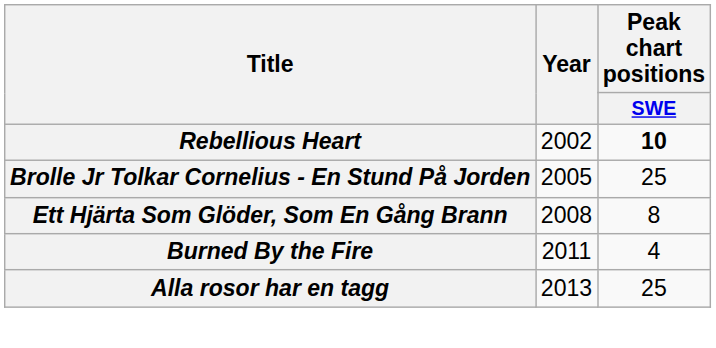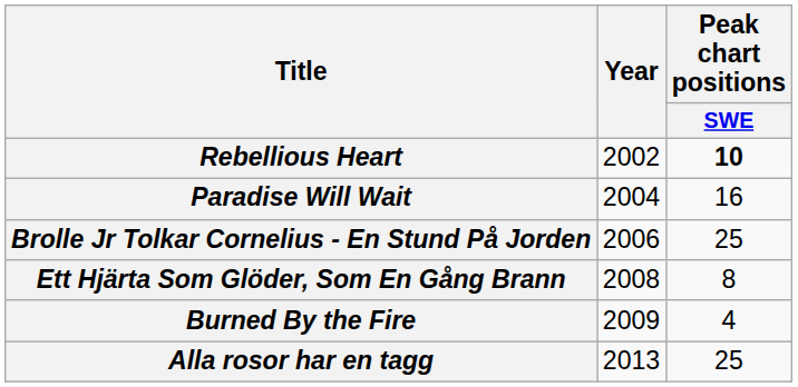+ row: Paradise Will Wait | 2004 | 16
Brolle Jr Tolkar Cornelius - En Stund På Jorden | Year: 2005 -> 2006
Burned By the Fire | Year: 2011 -> 2009
